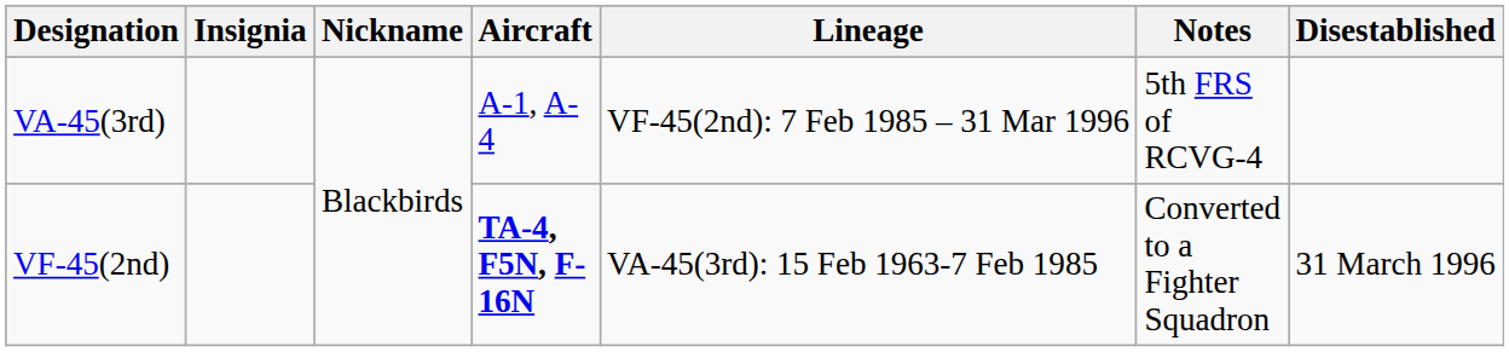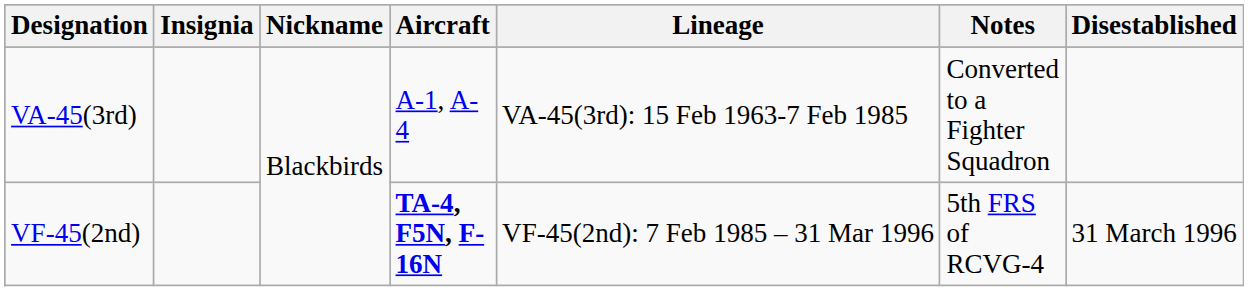VA-45(3rd) | Lineage: VF-45(2nd): 7 Feb 1985 – 31 Mar 1996 -> VA-45(3rd): 15 Feb 1963-7 Feb 1985
VA-45(3rd) | Notes: 5th FRS of RCVG-4 -> Converted to a Fighter Squadron
VF-45(2nd) | Lineage: VA-45(3rd): 15 Feb 1963-7 Feb 1985 -> VF-45(2nd): 7 Feb 1985 – 31 Mar 1996
VF-45(2nd) | Notes: Converted to a Fighter Squadron -> 5th FRS of RCVG-4
